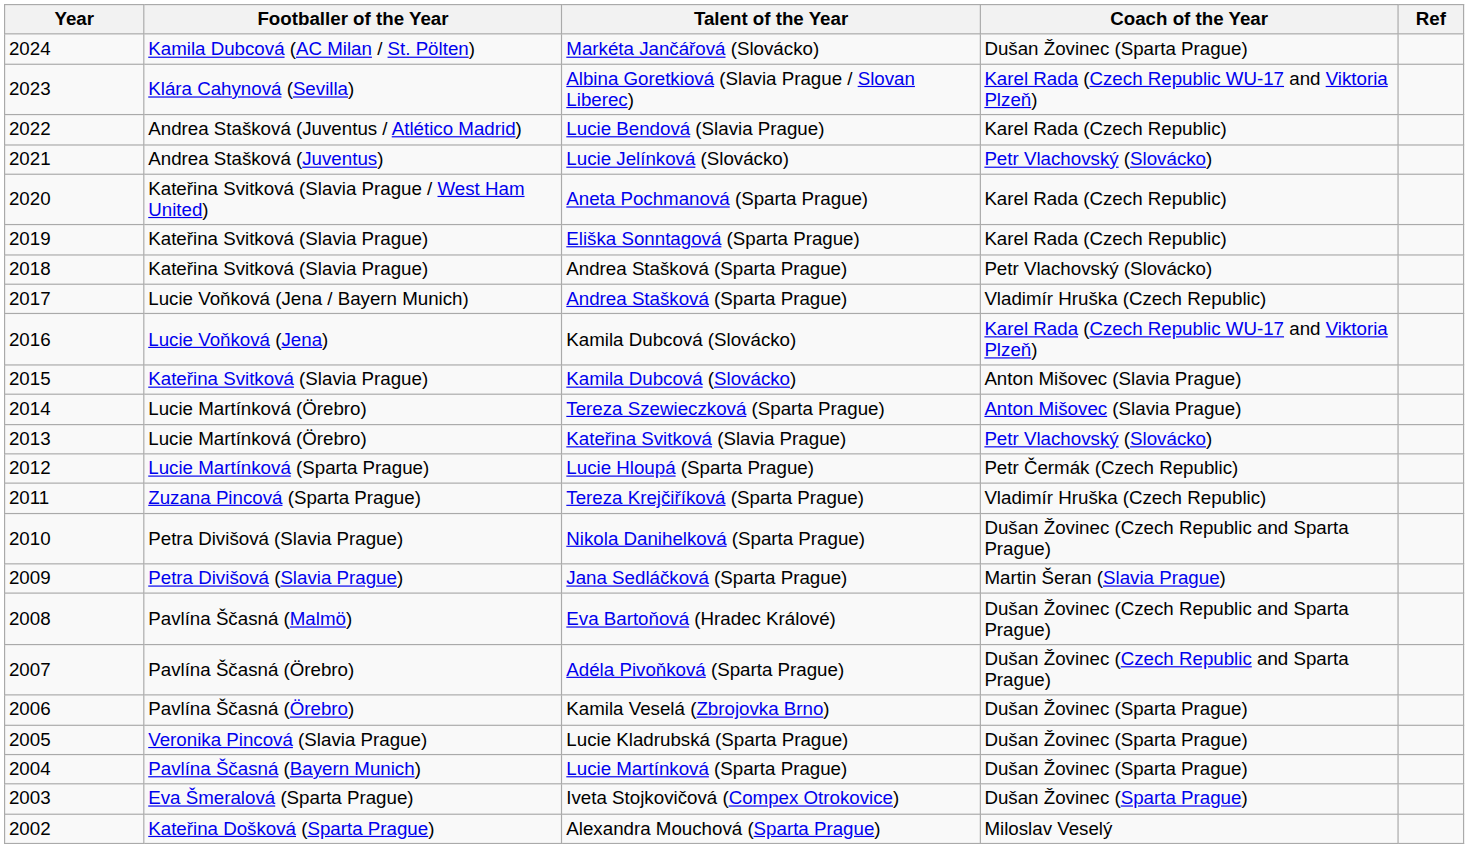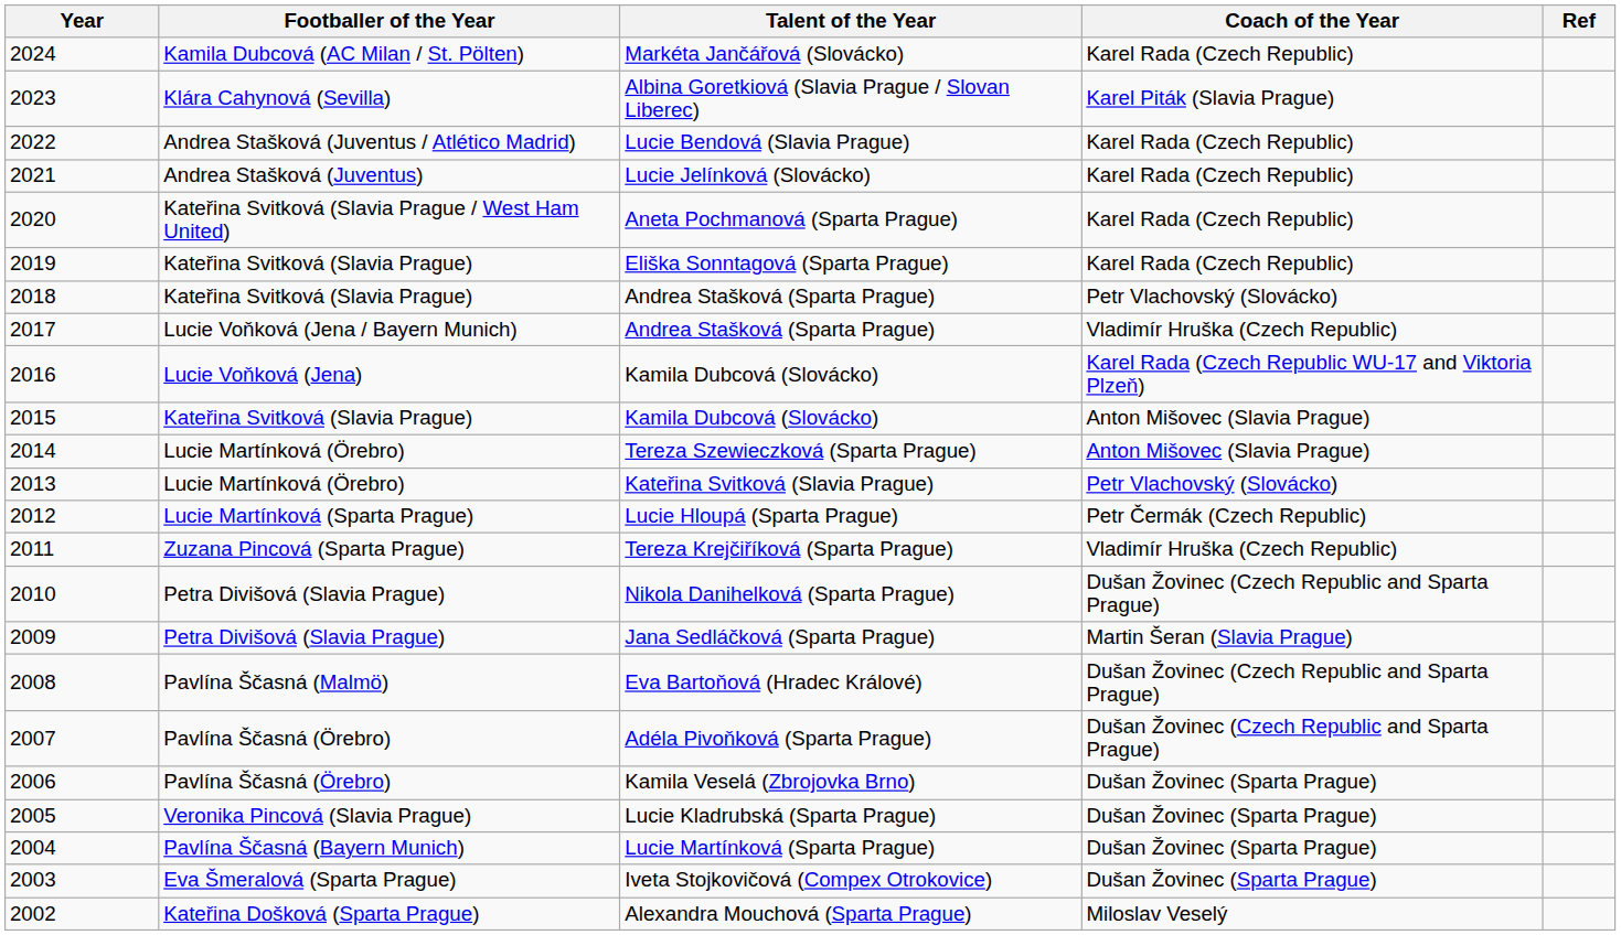Markéta Jančářová (Slovácko) | Coach of the Year: Dušan Žovinec (Sparta Prague) -> Karel Rada (Czech Republic)
Albina Goretkiová (Slavia Prague / Slovan Liberec) | Coach of the Year: Karel Rada (Czech Republic WU-17 and Viktoria Plzeň) -> Karel Piták (Slavia Prague)
Lucie Jelínková (Slovácko) | Coach of the Year: Petr Vlachovský (Slovácko) -> Karel Rada (Czech Republic)
